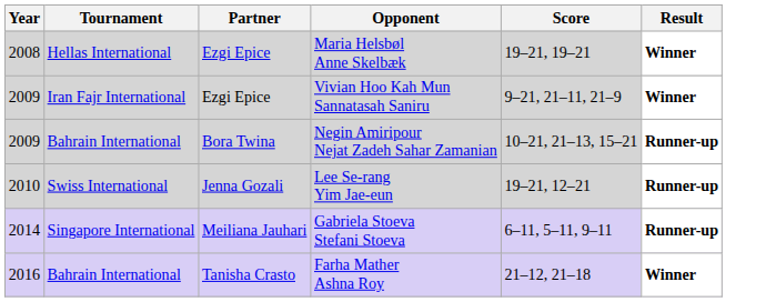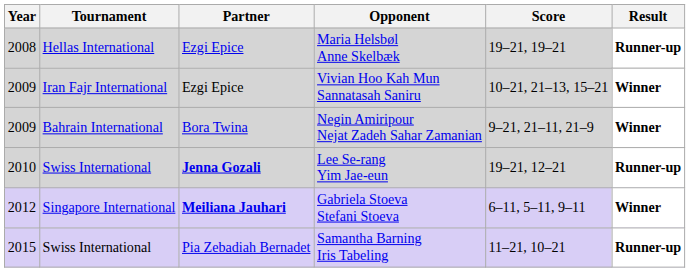Maria Helsbøl Anne Skelbæk | Result: Winner -> Runner-up
Vivian Hoo Kah Mun Sannatasah Saniru | Score: 9–21, 21–11, 21–9 -> 10–21, 21–13, 15–21
Negin Amiripour Nejat Zadeh Sahar Zamanian | Score: 10–21, 21–13, 15–21 -> 9–21, 21–11, 21–9
Negin Amiripour Nejat Zadeh Sahar Zamanian | Result: Runner-up -> Winner
Lee Se-rang Yim Jae-eun | Partner: normal -> bold
Gabriela Stoeva Stefani Stoeva | Year: 2014 -> 2012
Gabriela Stoeva Stefani Stoeva | Partner: normal -> bold
Gabriela Stoeva Stefani Stoeva | Result: Runner-up -> Winner
+ row: 2015 | Swiss International | Pia Zebadiah Bernadet | Samantha Barning Iris Tabeling | 11–21, 10–21 | Runner-up
- row: 2016 | Bahrain International | Tanisha Crasto | Farha Mather Ashna Roy | 21–12, 21–18 | Winner
